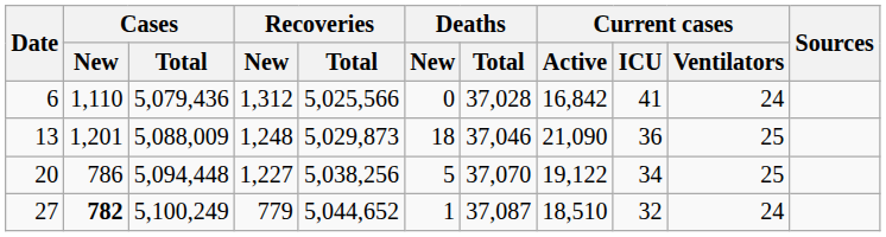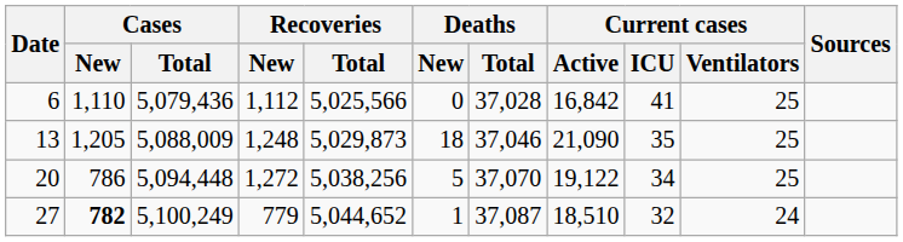6 | Recoveries / New: 1,312 -> 1,112
6 | Current cases / Ventilators: 24 -> 25
13 | Cases / New: 1,201 -> 1,205
13 | Current cases / ICU: 36 -> 35
20 | Recoveries / New: 1,227 -> 1,272
